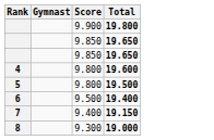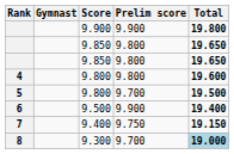+ column: Prelim score | 9.900 | 9.800 | 9.800 | 9.800 | 9.700 | 9.900 | 9.750 | 9.700
8 | Total: no background -> lightblue background
